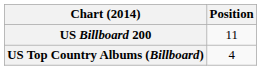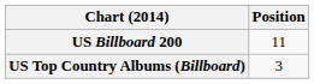US Top Country Albums (Billboard) | Position: 4 -> 3
